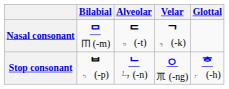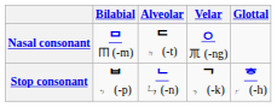Nasal consonant | Velar: ᄀ ㆶ (-k) -> ㅇ ㆭ (-ng)
Stop consonant | Velar: ㅇ ㆭ (-ng) -> ᄀ ㆶ (-k)
